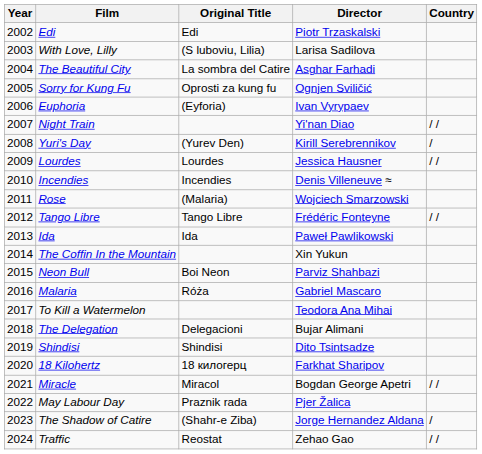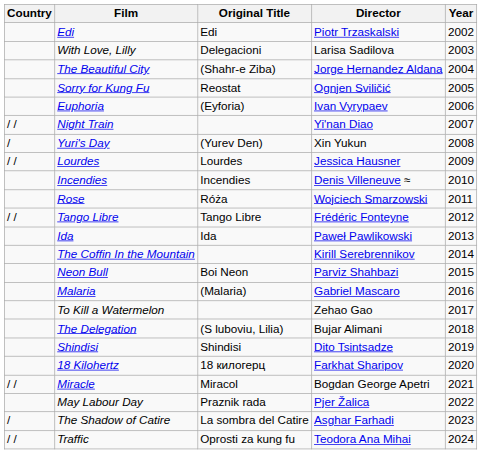columns swapped: Year <-> Country
With Love, Lilly | Original Title: (S luboviu, Lilia) -> Delegacioni
The Beautiful City | Original Title: La sombra del Catire -> (Shahr-e Ziba)
The Beautiful City | Director: Asghar Farhadi -> Jorge Hernandez Aldana
Sorry for Kung Fu | Original Title: Oprosti za kung fu -> Reostat
Yuri's Day | Director: Kirill Serebrennikov -> Xin Yukun
Rose | Original Title: (Malaria) -> Róża
The Coffin In the Mountain | Director: Xin Yukun -> Kirill Serebrennikov
Malaria | Original Title: Róża -> (Malaria)
To Kill a Watermelon | Director: Teodora Ana Mihai -> Zehao Gao
The Delegation | Original Title: Delegacioni -> (S luboviu, Lilia)
The Shadow of Catire | Original Title: (Shahr-e Ziba) -> La sombra del Catire
The Shadow of Catire | Director: Jorge Hernandez Aldana -> Asghar Farhadi
Traffic | Original Title: Reostat -> Oprosti za kung fu
Traffic | Director: Zehao Gao -> Teodora Ana Mihai
